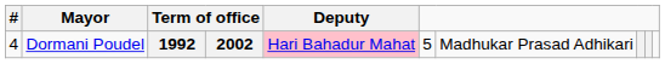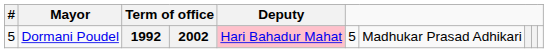1992 | #: 4 -> 5
